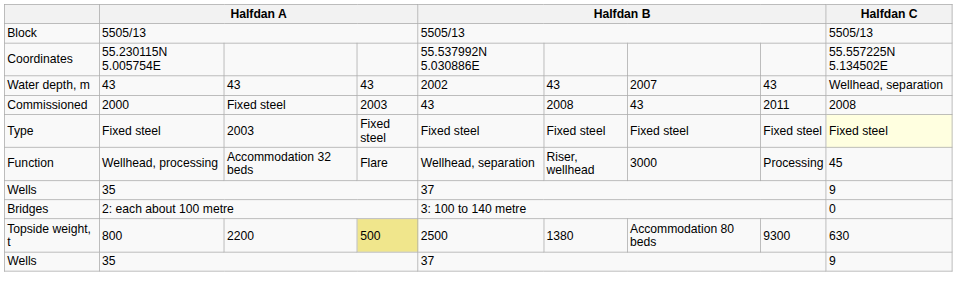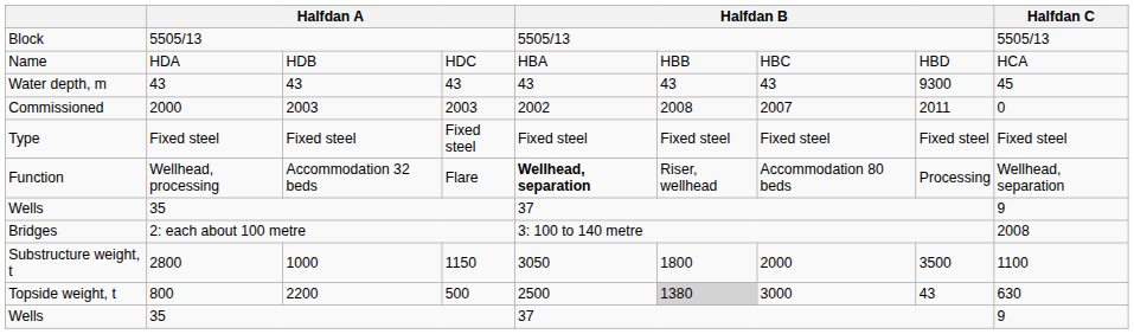+ row: Name | HDA | HDB | HDC | HBA | HBB | HBC | HBD | HCA
- row: Coordinates | 55.230115N 5.005754E | 55.537992N 5.030886E | 55.557225N 5.134502E
Water depth, m | column 5: 2002 -> 43
Water depth, m | column 7: 2007 -> 43
Water depth, m | column 8: 43 -> 9300
Water depth, m | Halfdan C: Wellhead, separation -> 45
Commissioned | column 3: Fixed steel -> 2003
Commissioned | column 5: 43 -> 2002
Commissioned | column 7: 43 -> 2007
Commissioned | Halfdan C: 2008 -> 0
Type | column 3: 2003 -> Fixed steel
Type | Halfdan C: lightyellow background -> no background
Function | column 5: normal -> bold
Function | column 7: 3000 -> Accommodation 80 beds
Function | Halfdan C: 45 -> Wellhead, separation
Bridges | Halfdan C: 0 -> 2008
+ row: Substructure weight, t | 2800 | 1000 | 1150 | 3050 | 1800 | 2000 | 3500 | 1100
Topside weight, t | column 4: khaki background -> no background
Topside weight, t | column 6: no background -> lightgrey background
Topside weight, t | column 7: Accommodation 80 beds -> 3000
Topside weight, t | column 8: 9300 -> 43
